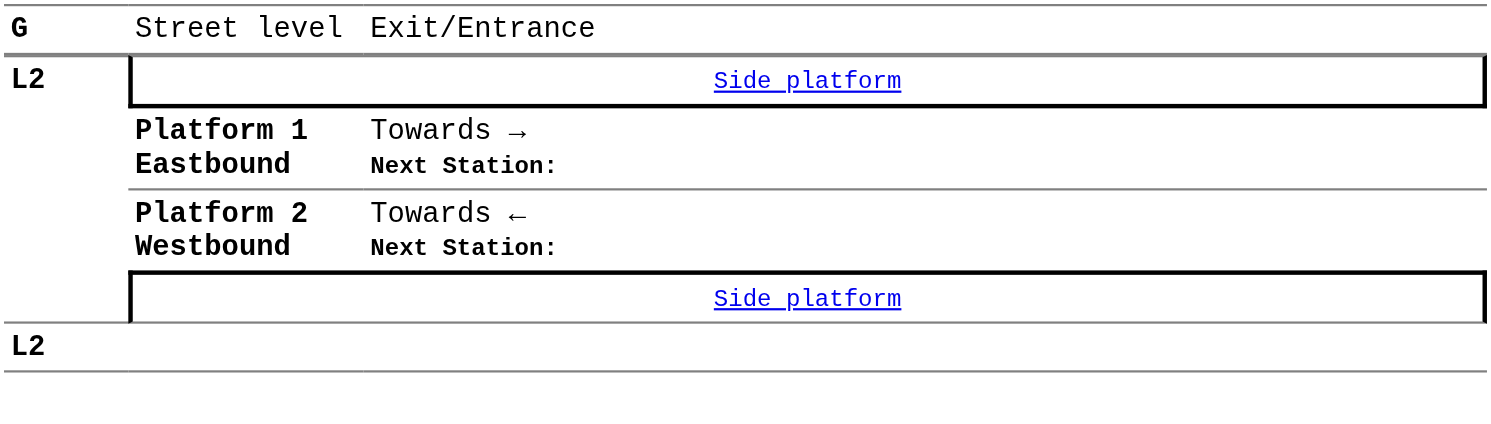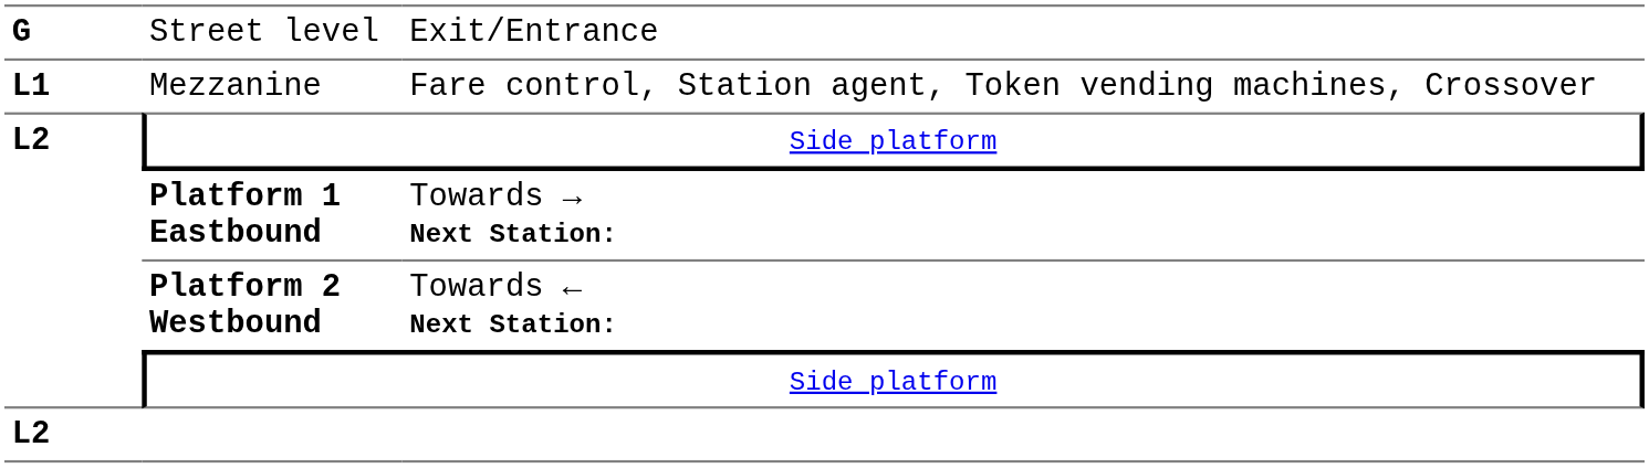+ row: L1 | Mezzanine | Fare control, Station agent, Token vending machines, Crossover
